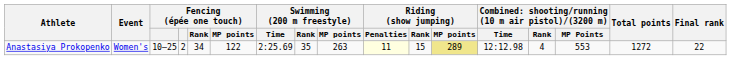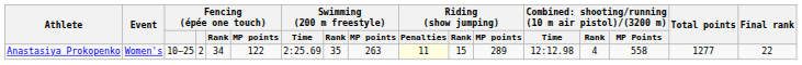Anastasiya Prokopenko | Riding (show jumping) / MP points: khaki background -> no background
Anastasiya Prokopenko | column 15: 553 -> 558
Anastasiya Prokopenko | Total points: 1272 -> 1277
